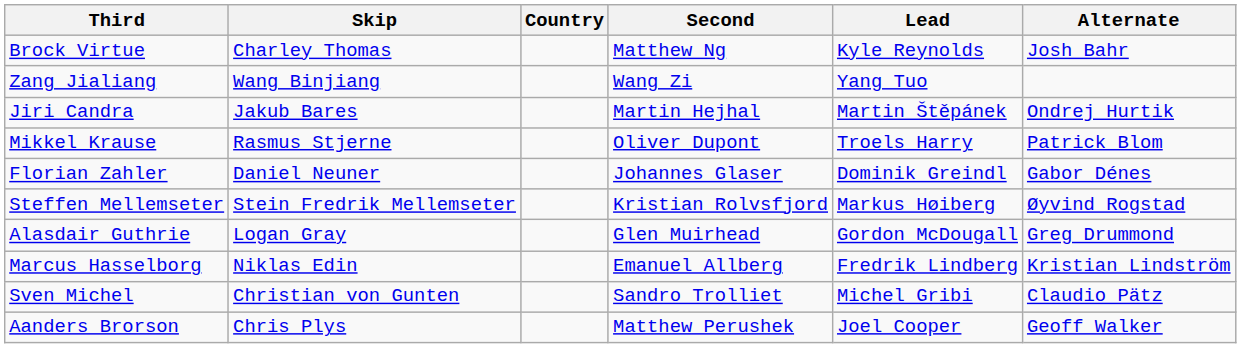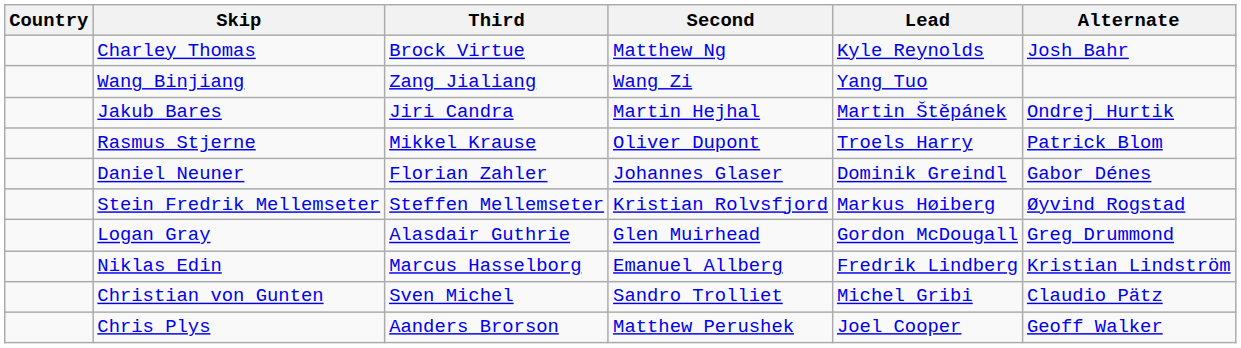columns swapped: Country <-> Third
